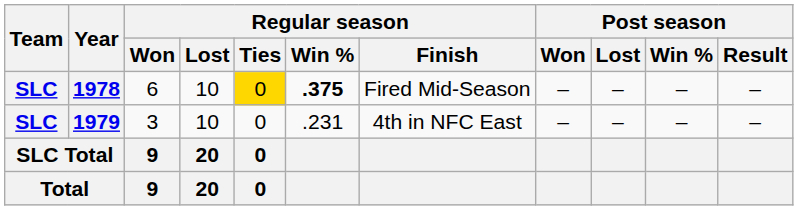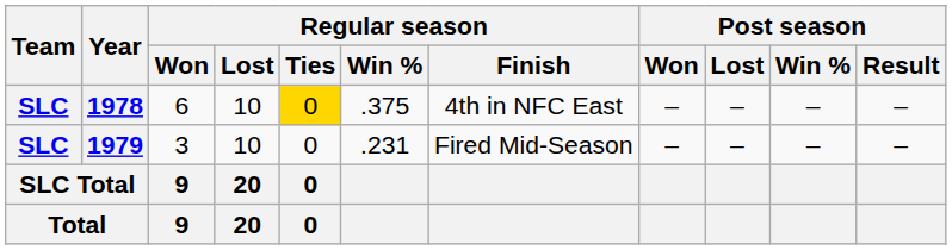1978 | Regular season / Win %: bold -> normal
1978 | Regular season / Finish: Fired Mid-Season -> 4th in NFC East
1979 | Regular season / Finish: 4th in NFC East -> Fired Mid-Season
